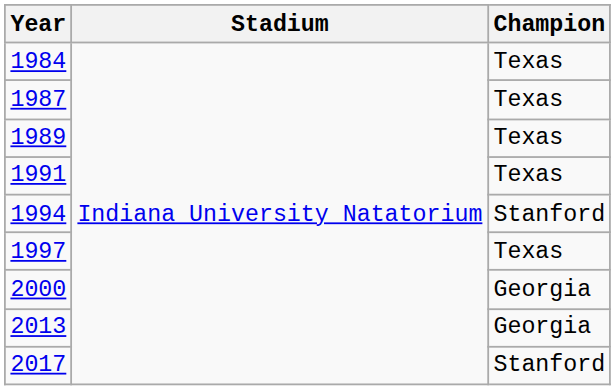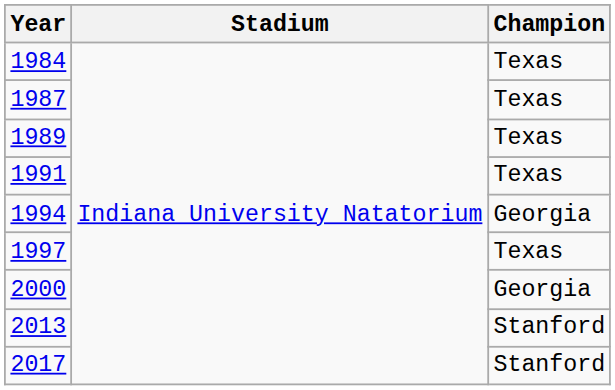1994 | Champion: Stanford -> Georgia
2013 | Champion: Georgia -> Stanford
